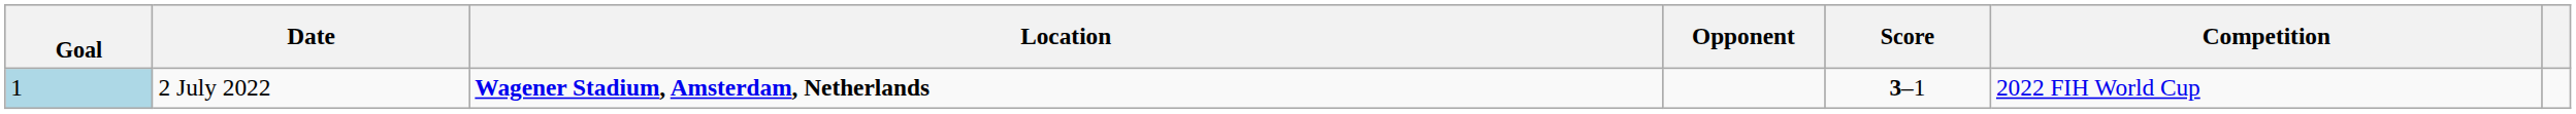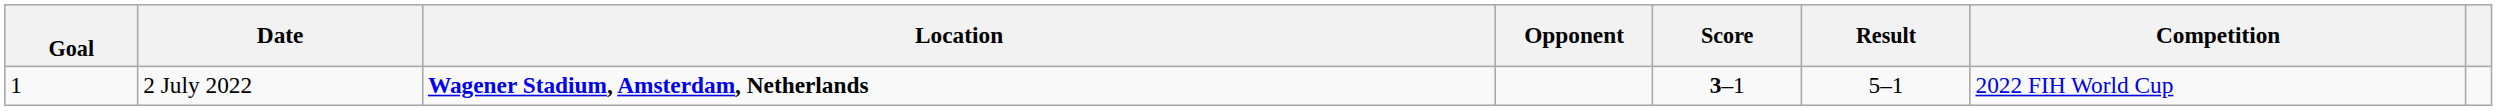+ column: Result | 5–1
2 July 2022 | Goal: lightblue background -> no background
